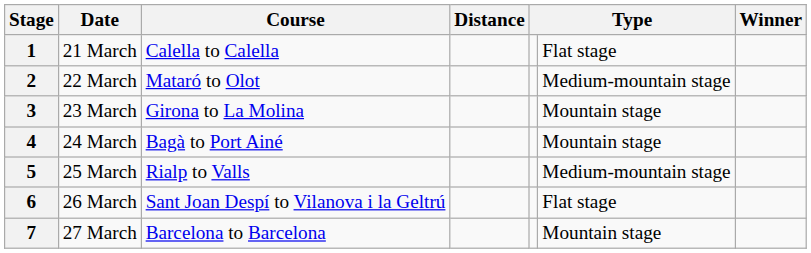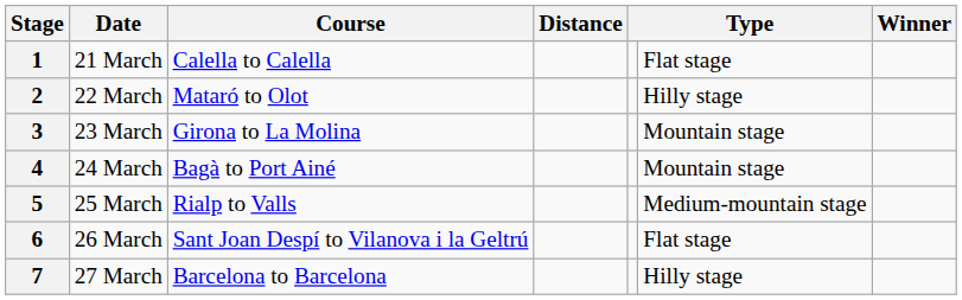2 | column 6: Medium-mountain stage -> Hilly stage
7 | column 6: Mountain stage -> Hilly stage
